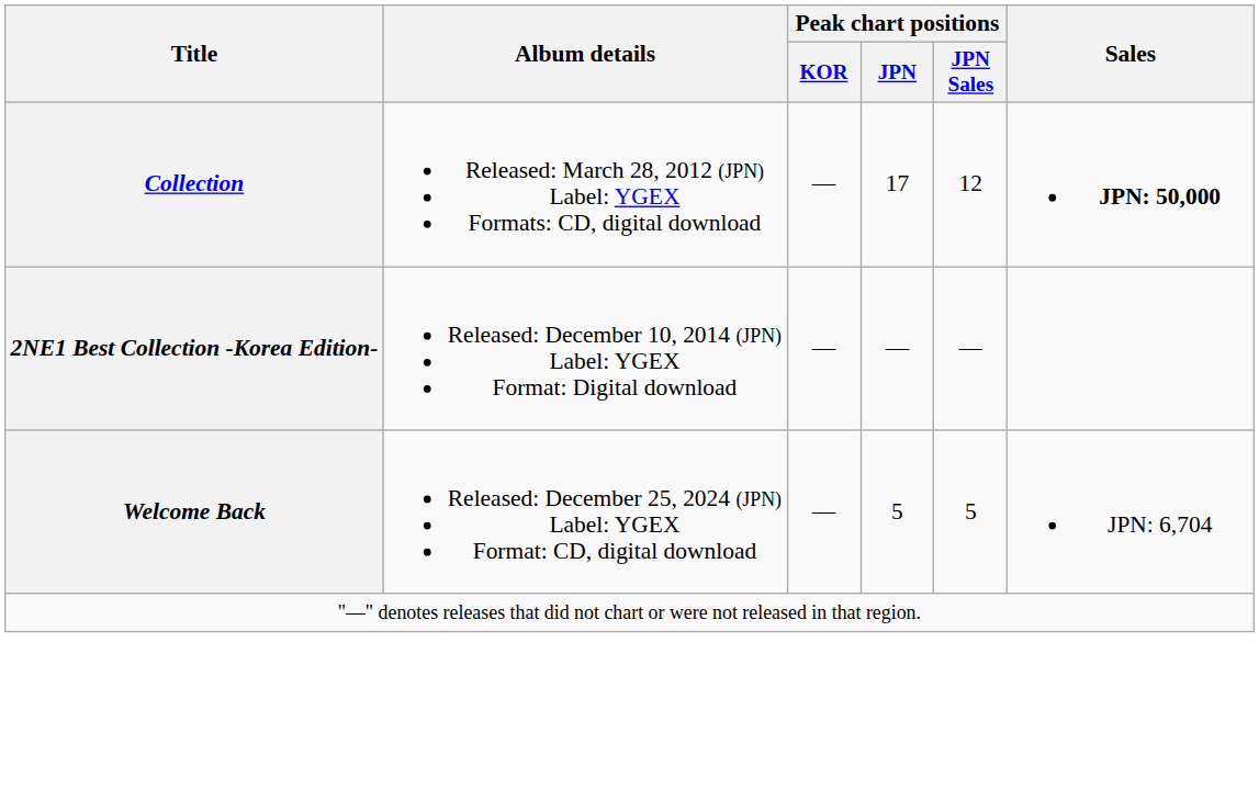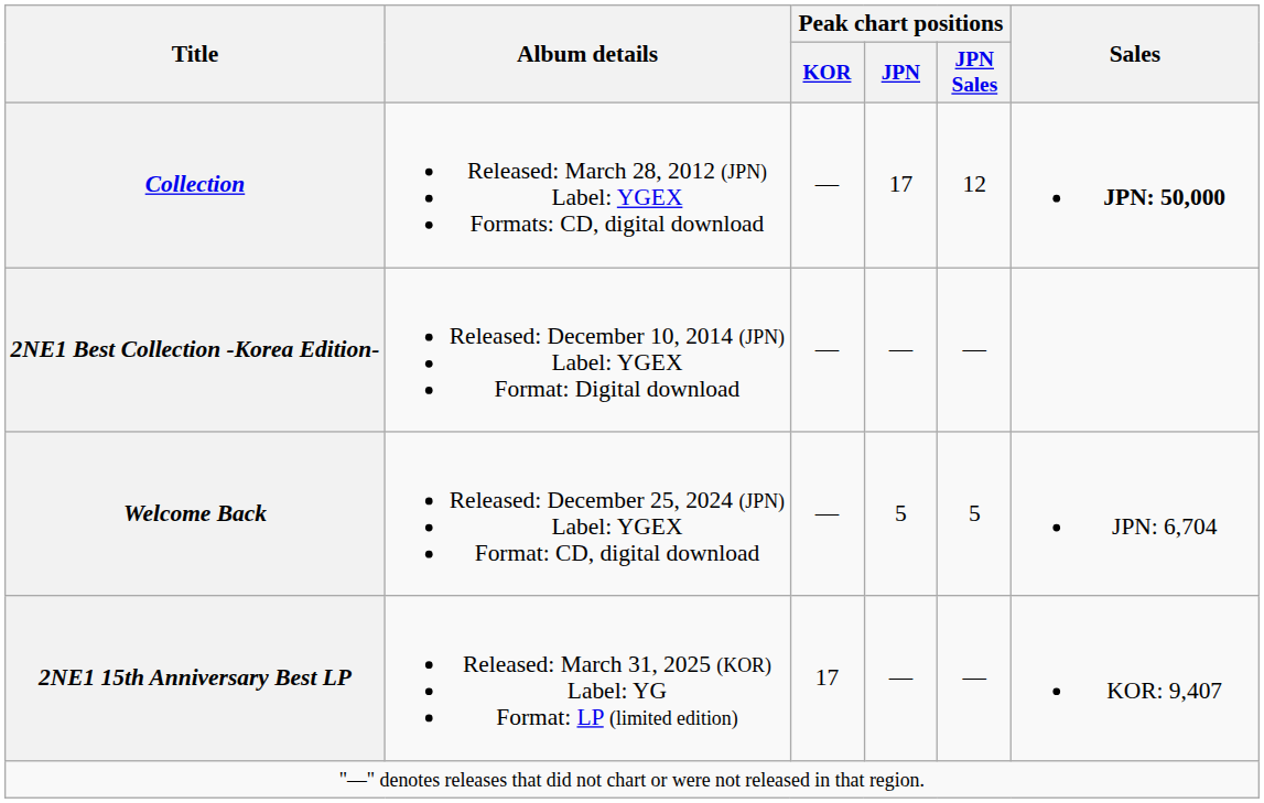+ row: 2NE1 15th Anniversary Best LP | Released: March 31, 2025 (KOR) Label: YG Format: LP (limited edition) | 17 | — | — | KOR: 9,407
